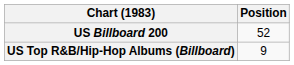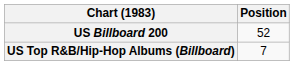US Top R&B/Hip-Hop Albums (Billboard) | Position: 9 -> 7
